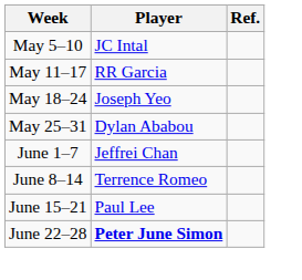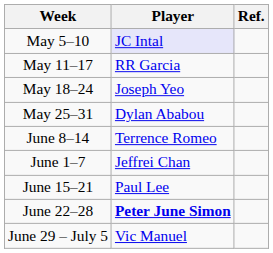May 5–10 | Player: no background -> lavender background
rows swapped: June 1–7 <-> June 8–14
+ row: June 29 – July 5 | Vic Manuel
